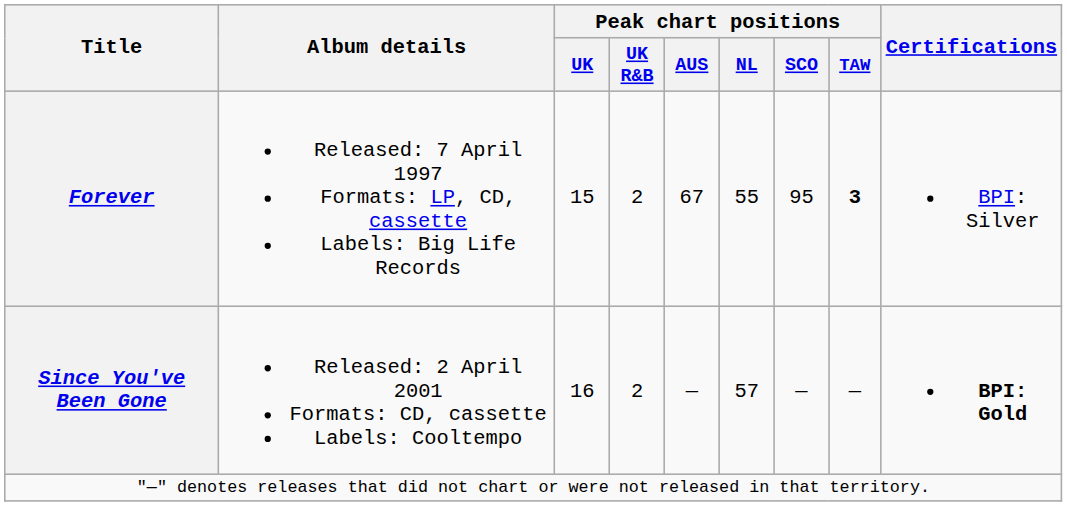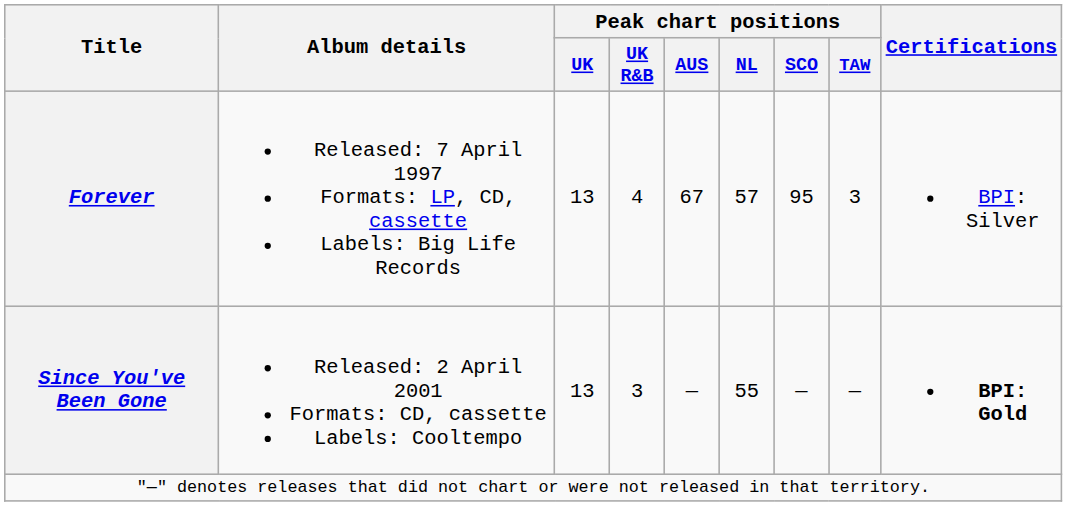Forever | Peak chart positions / UK: 15 -> 13
Forever | Peak chart positions / UK R&B: 2 -> 4
Forever | Peak chart positions / NL: 55 -> 57
Forever | Peak chart positions / TAW: bold -> normal
Since You've Been Gone | Peak chart positions / UK: 16 -> 13
Since You've Been Gone | Peak chart positions / UK R&B: 2 -> 3
Since You've Been Gone | Peak chart positions / NL: 57 -> 55
